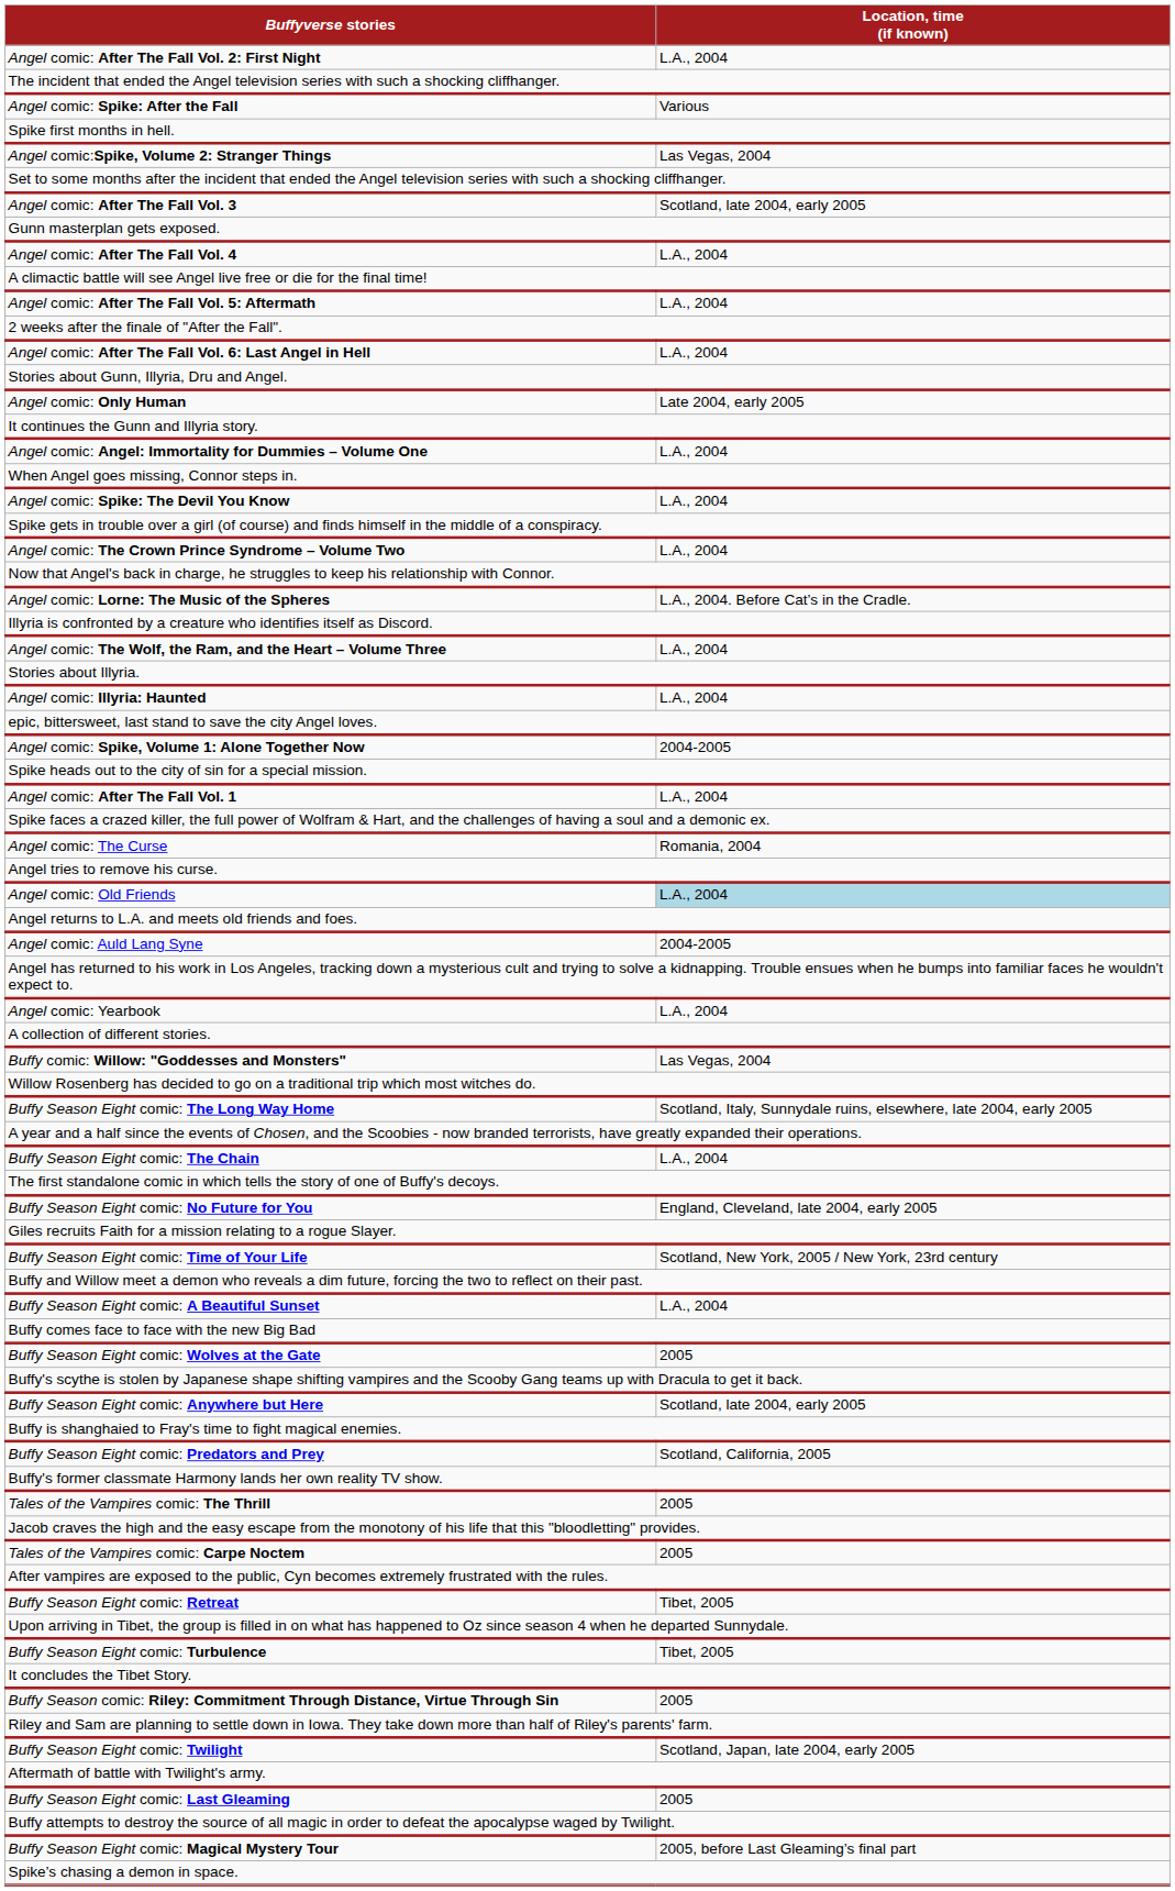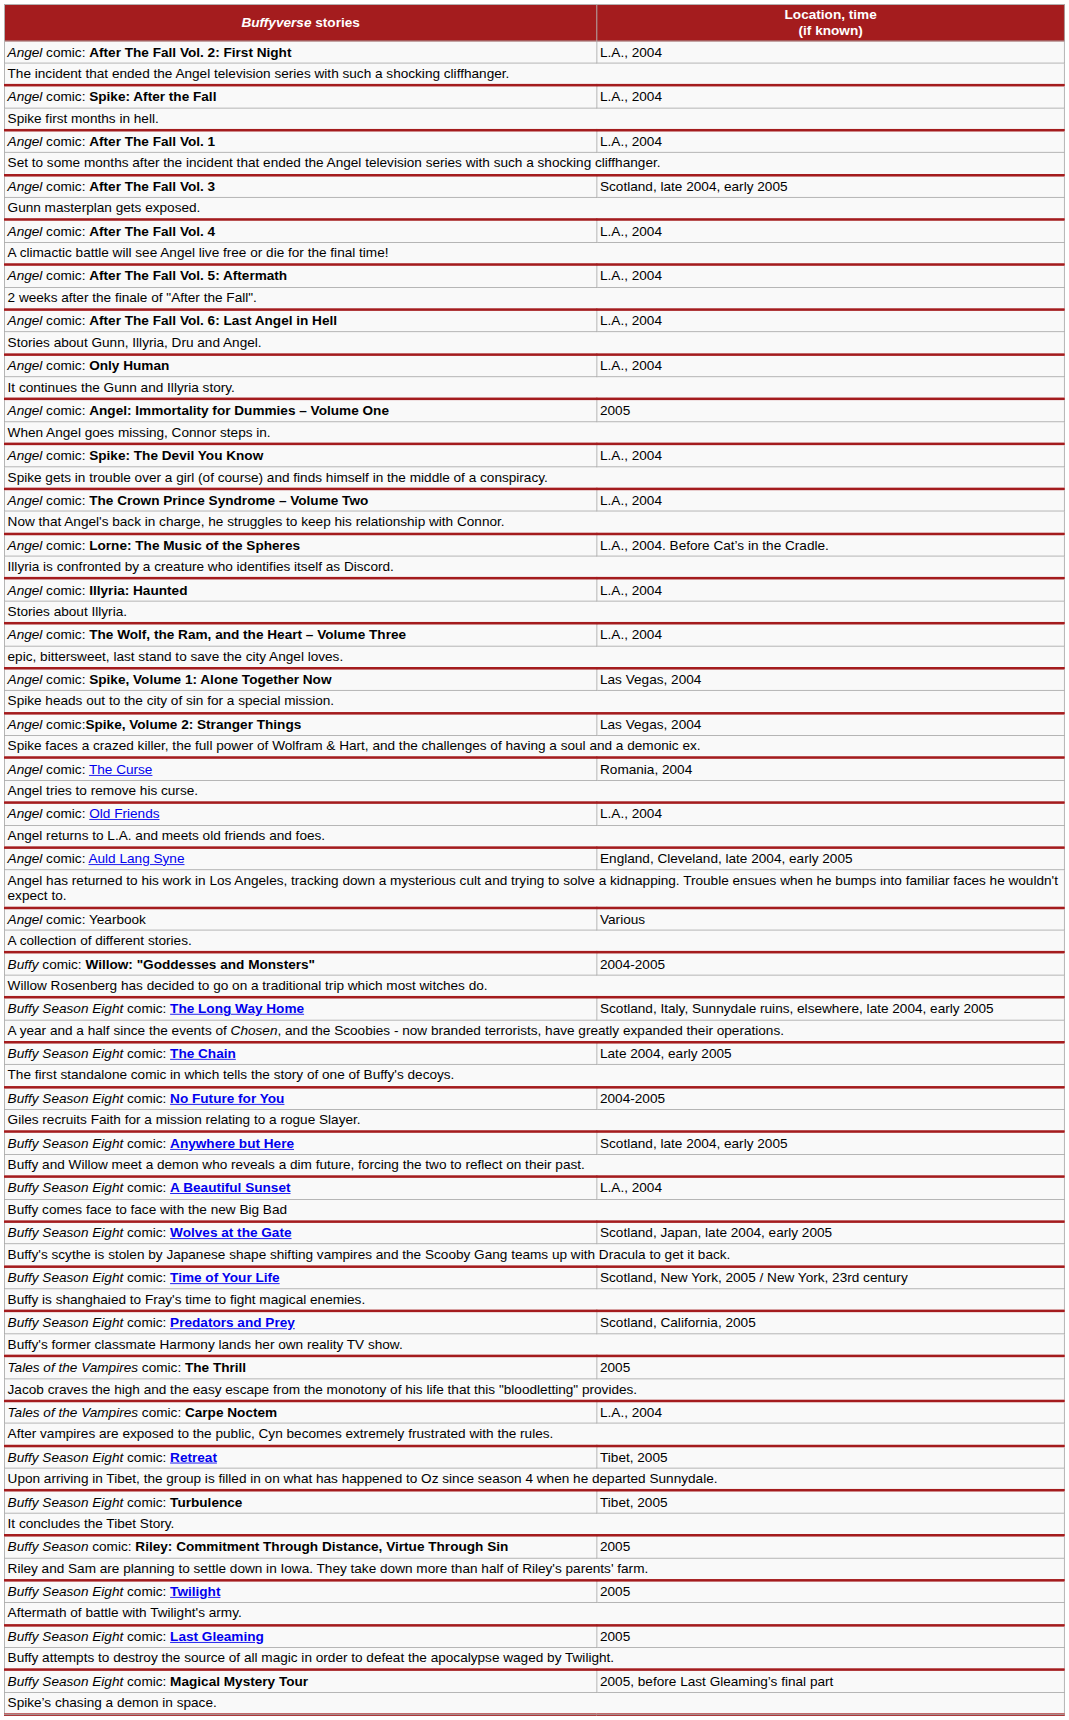Angel comic: Spike: After the Fall | Location, time (if known): Various -> L.A., 2004
rows swapped: Angel comic: After The Fall Vol. 1 <-> Angel comic:Spike, Volume 2: Stranger Things
Angel comic: Only Human | Location, time (if known): Late 2004, early 2005 -> L.A., 2004
Angel comic: Angel: Immortality for Dummies – Volume One | Location, time (if known): L.A., 2004 -> 2005
rows swapped: Angel comic: Illyria: Haunted <-> Angel comic: The Wolf, the Ram, and the Heart – Volume Three
Angel comic: Spike, Volume 1: Alone Together Now | Location, time (if known): 2004-2005 -> Las Vegas, 2004
Angel comic: Old Friends | Location, time (if known): lightblue background -> no background
Angel comic: Auld Lang Syne | Location, time (if known): 2004-2005 -> England, Cleveland, late 2004, early 2005
Angel comic: Yearbook | Location, time (if known): L.A., 2004 -> Various
Buffy comic: Willow: "Goddesses and Monsters" | Location, time (if known): Las Vegas, 2004 -> 2004-2005
Buffy Season Eight comic: The Chain | Location, time (if known): L.A., 2004 -> Late 2004, early 2005
Buffy Season Eight comic: No Future for You | Location, time (if known): England, Cleveland, late 2004, early 2005 -> 2004-2005
rows swapped: Buffy Season Eight comic: Anywhere but Here <-> Buffy Season Eight comic: Time of Your Life
Buffy Season Eight comic: Wolves at the Gate | Location, time (if known): 2005 -> Scotland, Japan, late 2004, early 2005
Tales of the Vampires comic: Carpe Noctem | Location, time (if known): 2005 -> L.A., 2004
Buffy Season Eight comic: Twilight | Location, time (if known): Scotland, Japan, late 2004, early 2005 -> 2005
